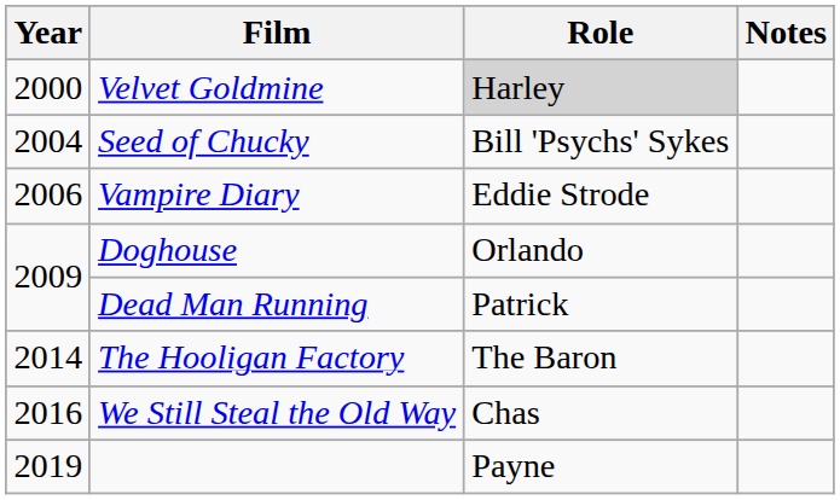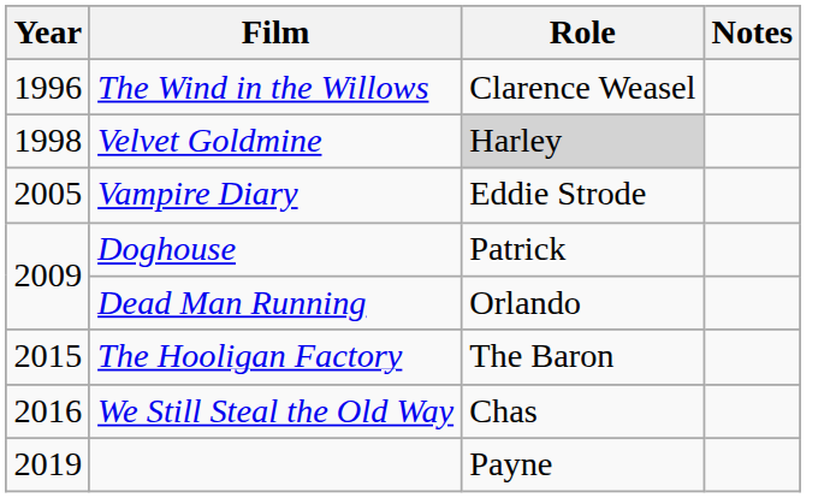+ row: 1996 | The Wind in the Willows | Clarence Weasel
Velvet Goldmine | Year: 2000 -> 1998
- row: 2004 | Seed of Chucky | Bill 'Psychs' Sykes
Vampire Diary | Year: 2006 -> 2005
Doghouse | Role: Orlando -> Patrick
Dead Man Running | Role: Patrick -> Orlando
The Hooligan Factory | Year: 2014 -> 2015
